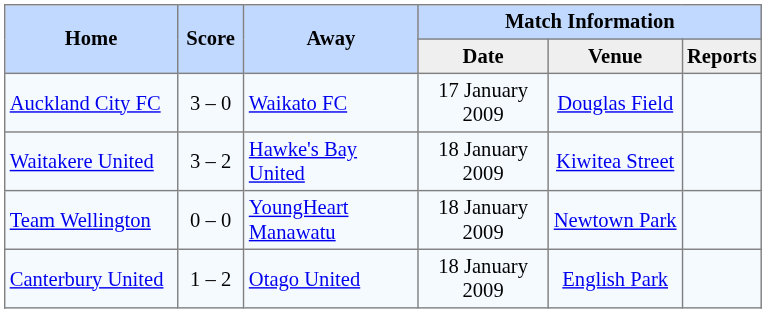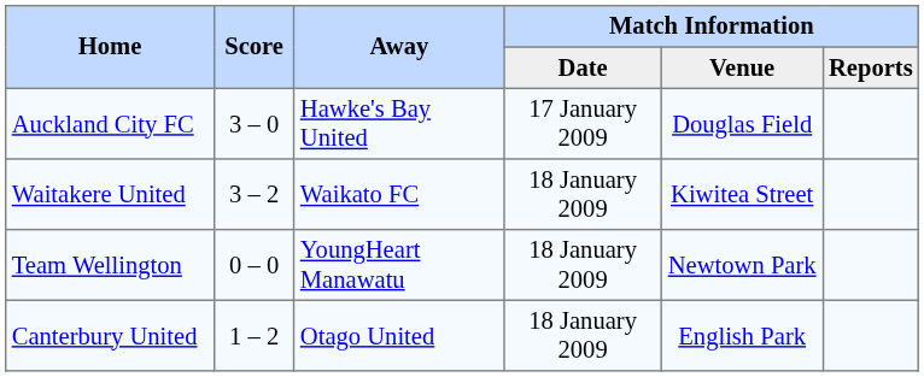Auckland City FC | Away: Waikato FC -> Hawke's Bay United
Waitakere United | Away: Hawke's Bay United -> Waikato FC
